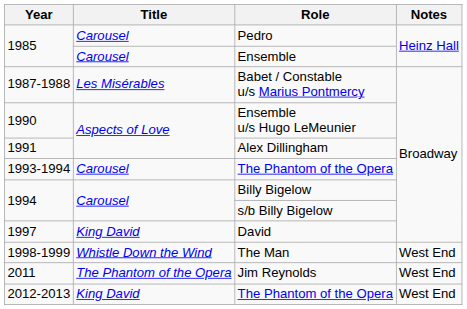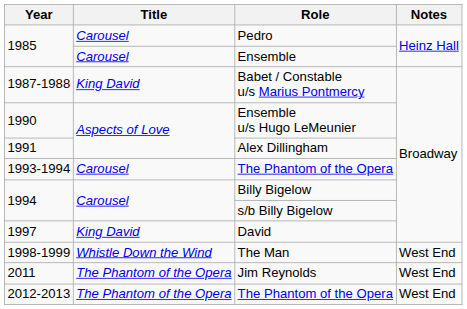Babet / Constable u/s Marius Pontmercy | Title: Les Misérables -> King David
2012-2013 / The Phantom of the Opera | Title: King David -> The Phantom of the Opera
